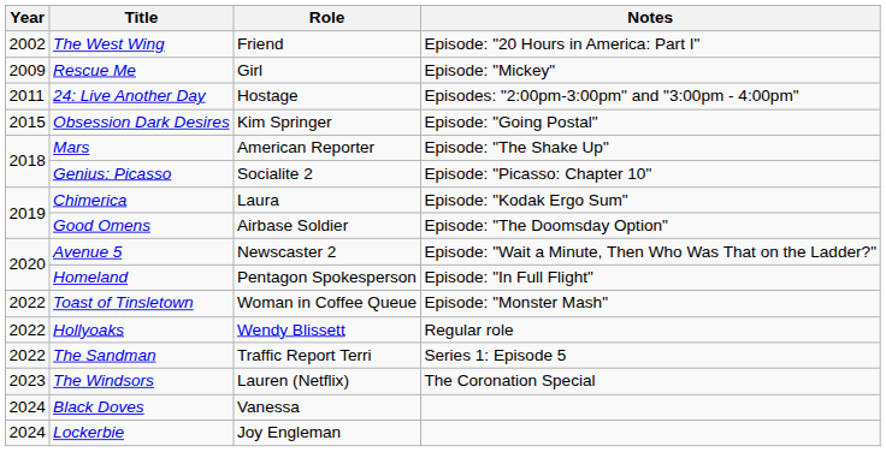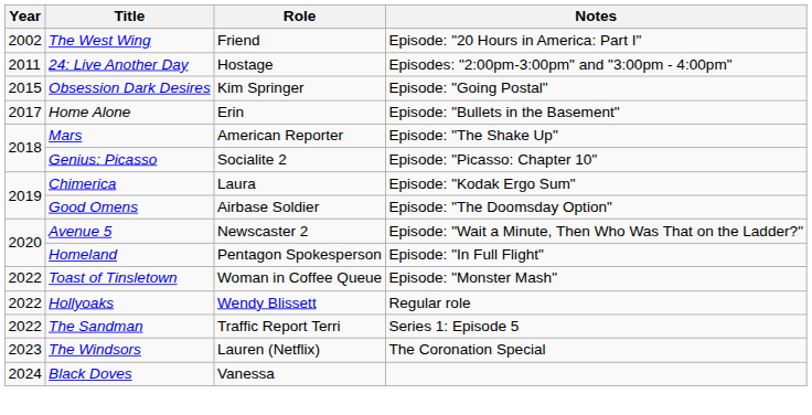- row: 2009 | Rescue Me | Girl | Episode: "Mickey"
+ row: 2017 | Home Alone | Erin | Episode: "Bullets in the Basement"
- row: 2024 | Lockerbie | Joy Engleman
